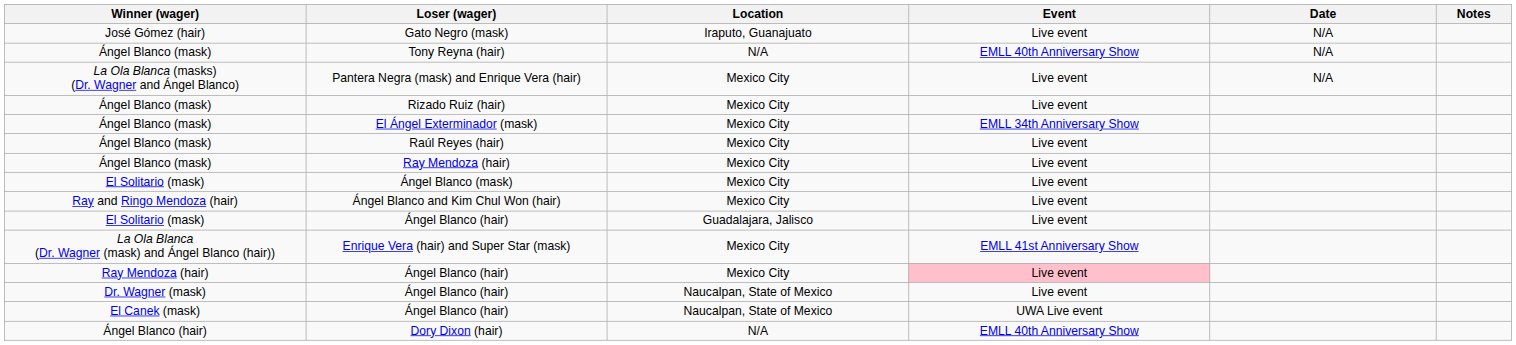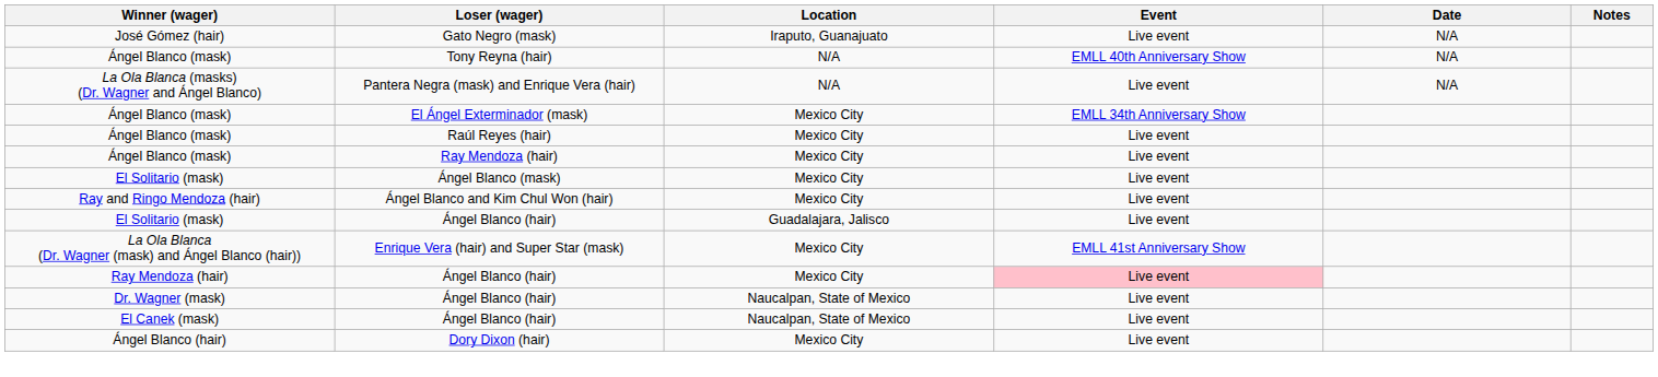Pantera Negra (mask) and Enrique Vera (hair) | Location: Mexico City -> N/A
- row: Ángel Blanco (mask) | Rizado Ruiz (hair) | Mexico City | Live event
El Canek (mask) / Ángel Blanco (hair) | Event: UWA Live event -> Live event
Dory Dixon (hair) | Location: N/A -> Mexico City
Dory Dixon (hair) | Event: EMLL 40th Anniversary Show -> Live event
